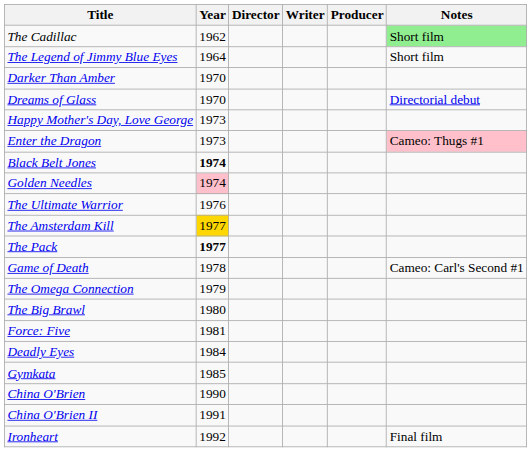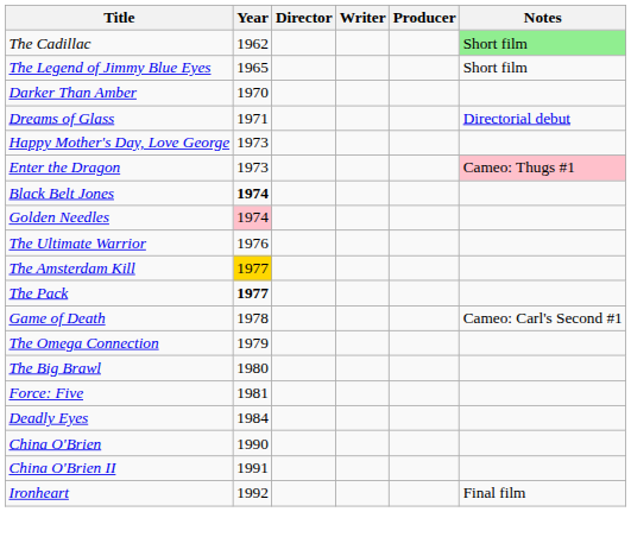The Legend of Jimmy Blue Eyes | Year: 1964 -> 1965
Dreams of Glass | Year: 1970 -> 1971
- row: Gymkata | 1985
